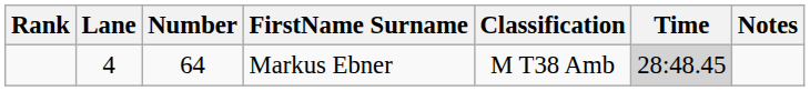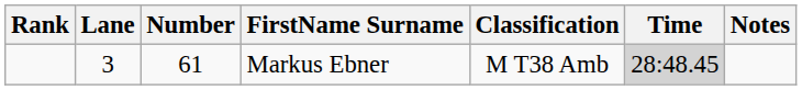Markus Ebner | Lane: 4 -> 3
Markus Ebner | Number: 64 -> 61
